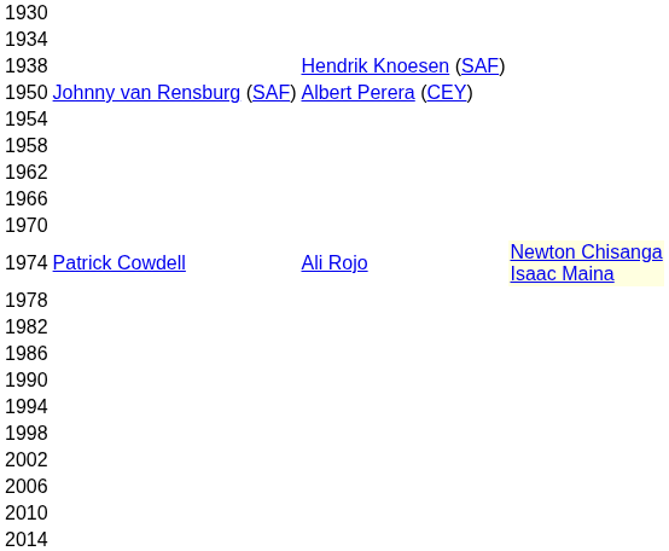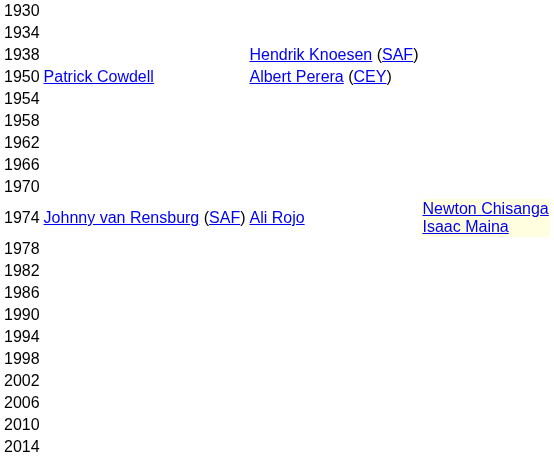1950 | column 2: Johnny van Rensburg (SAF) -> Patrick Cowdell
1974 | column 2: Patrick Cowdell -> Johnny van Rensburg (SAF)
